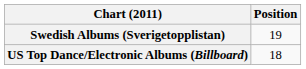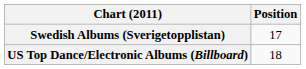Swedish Albums (Sverigetopplistan) | Position: 19 -> 17
